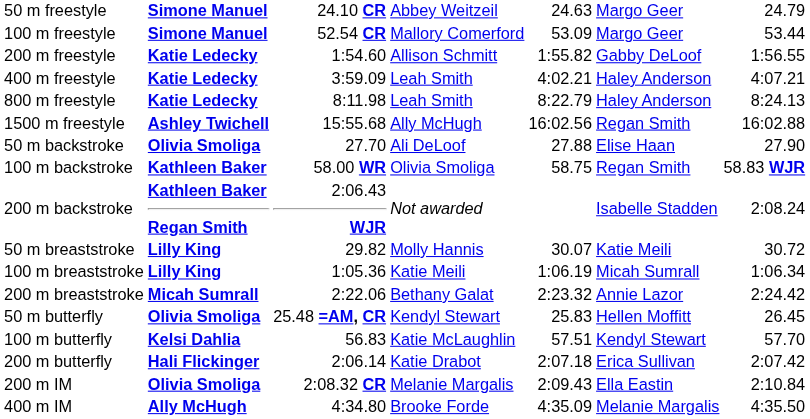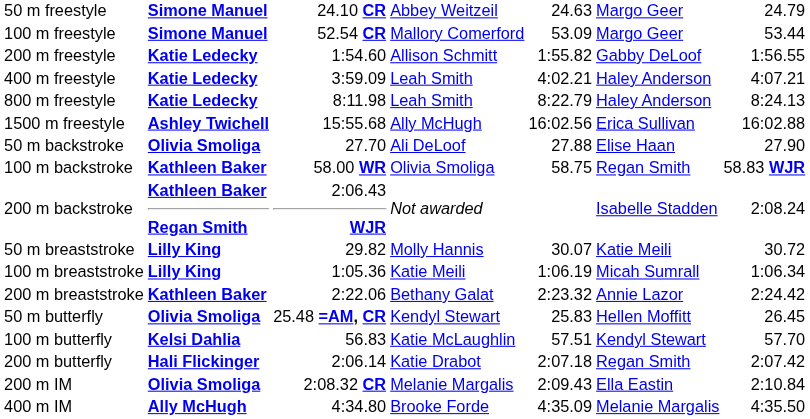1500 m freestyle | column 6: Regan Smith -> Erica Sullivan
200 m breaststroke | column 2: Micah Sumrall -> Kathleen Baker
200 m butterfly | column 6: Erica Sullivan -> Regan Smith
